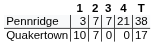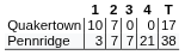rows swapped: Pennridge <-> Quakertown
